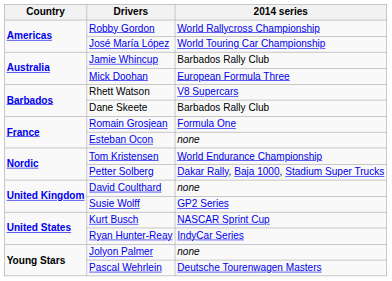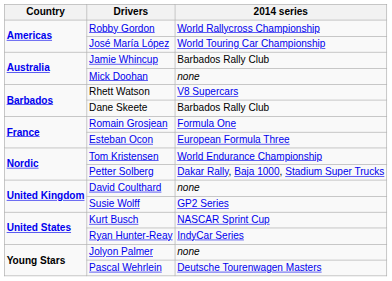Mick Doohan | 2014 series: European Formula Three -> none
Esteban Ocon | 2014 series: none -> European Formula Three
